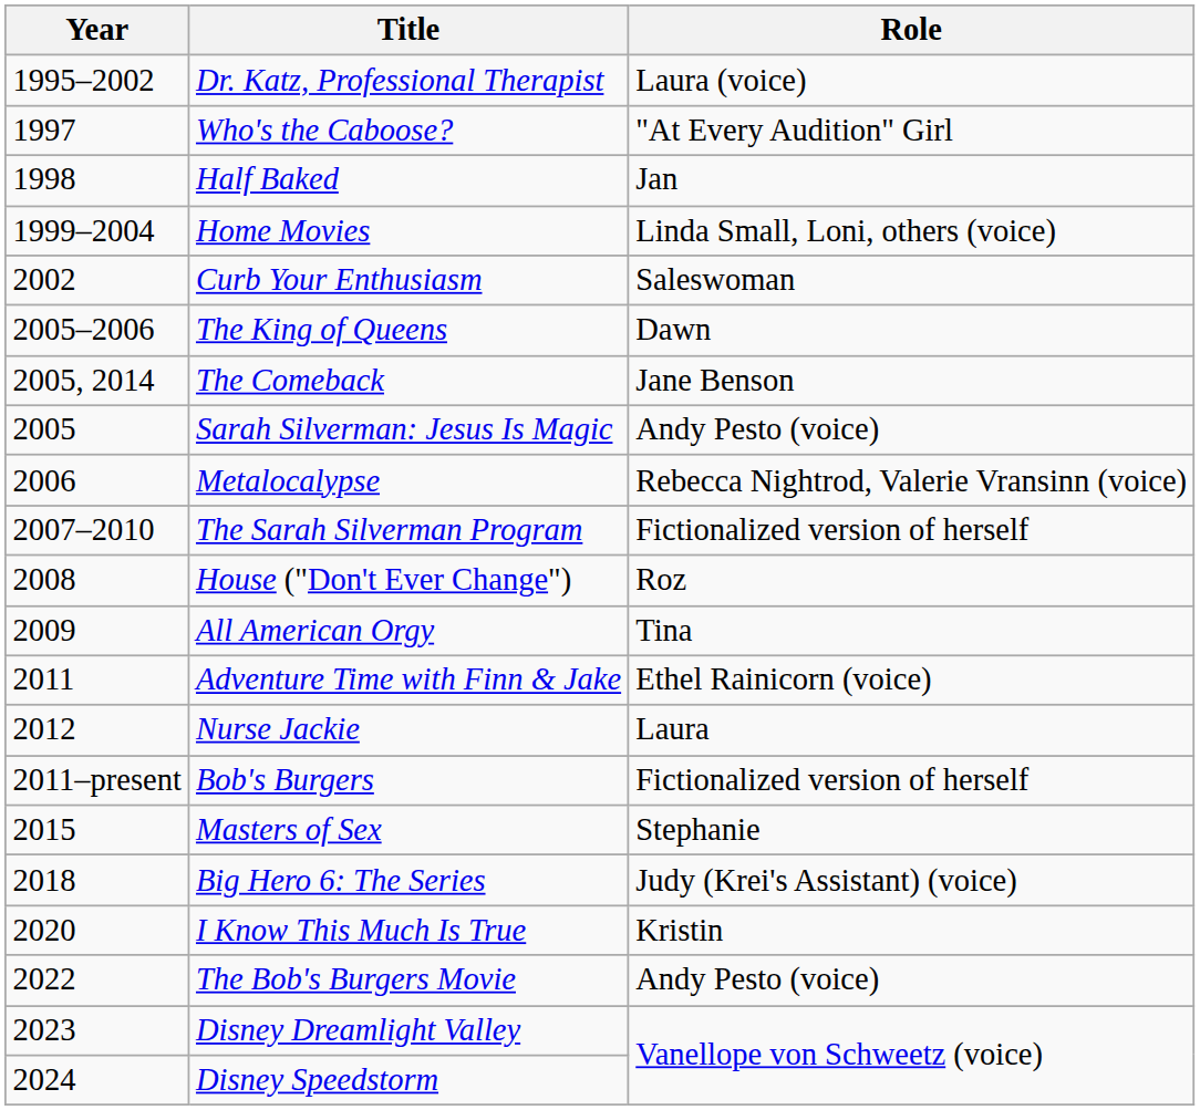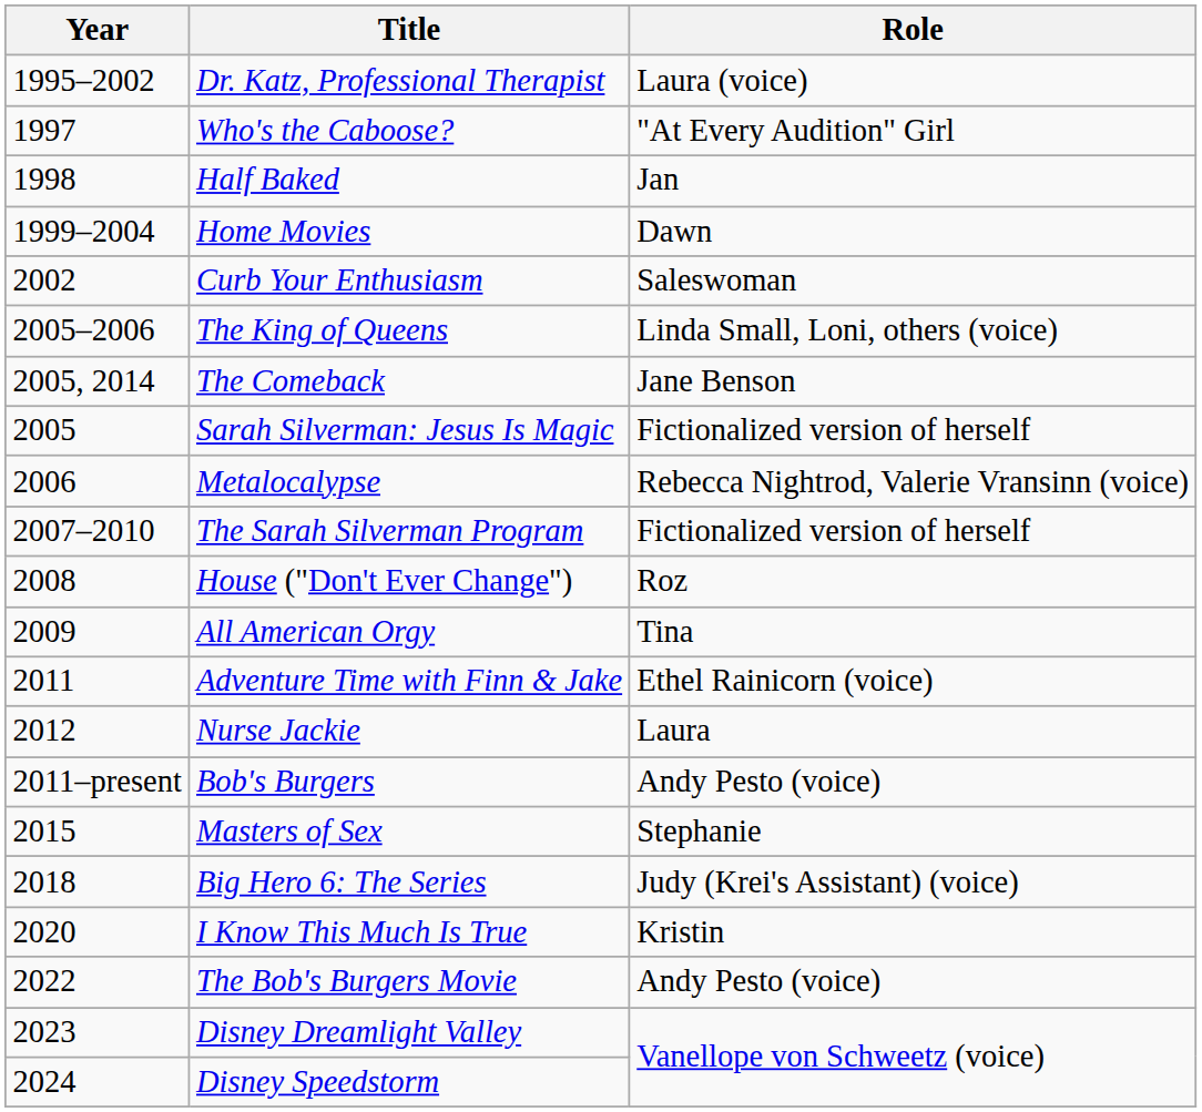Home Movies | Role: Linda Small, Loni, others (voice) -> Dawn
The King of Queens | Role: Dawn -> Linda Small, Loni, others (voice)
Sarah Silverman: Jesus Is Magic | Role: Andy Pesto (voice) -> Fictionalized version of herself
Bob's Burgers | Role: Fictionalized version of herself -> Andy Pesto (voice)
